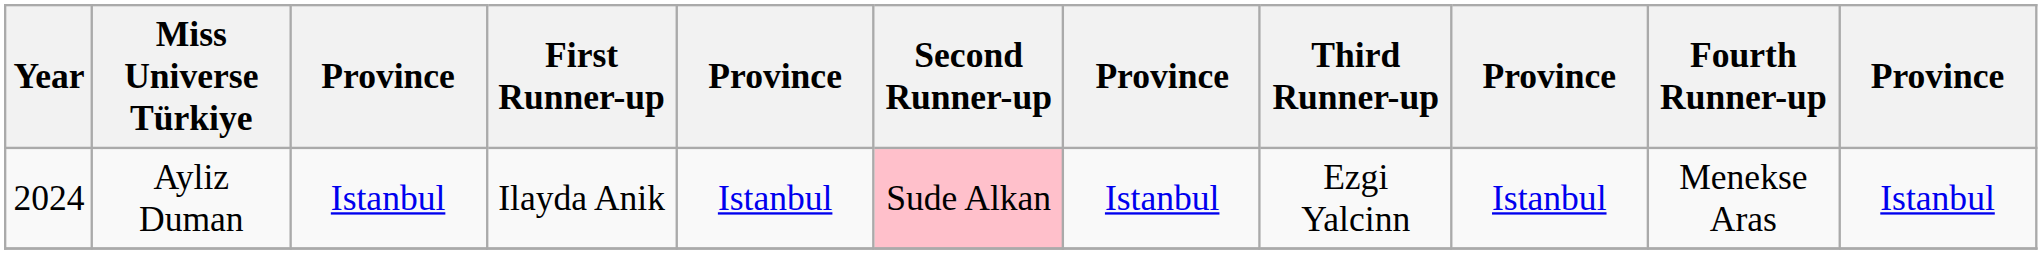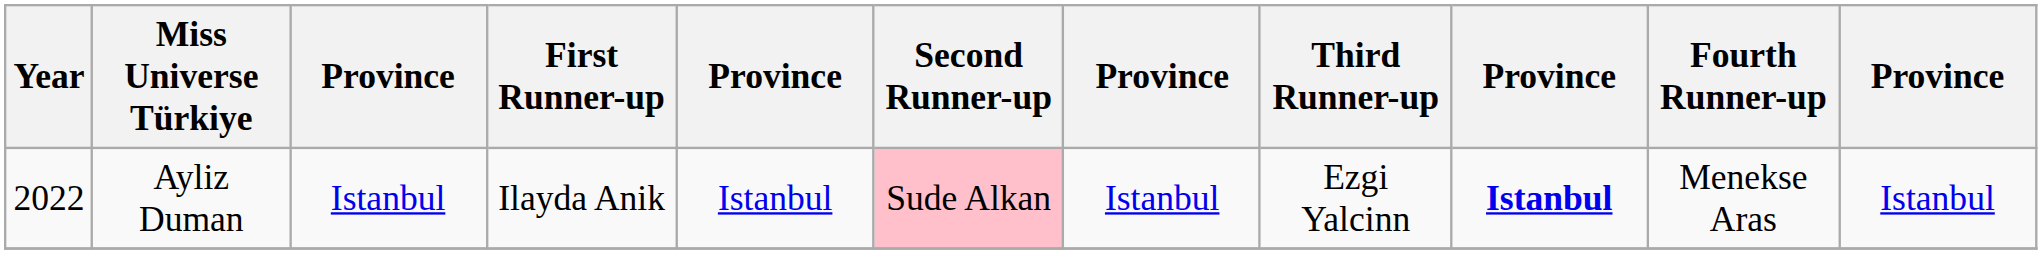Ayliz Duman | Year: 2024 -> 2022
Ayliz Duman | column 9: normal -> bold
